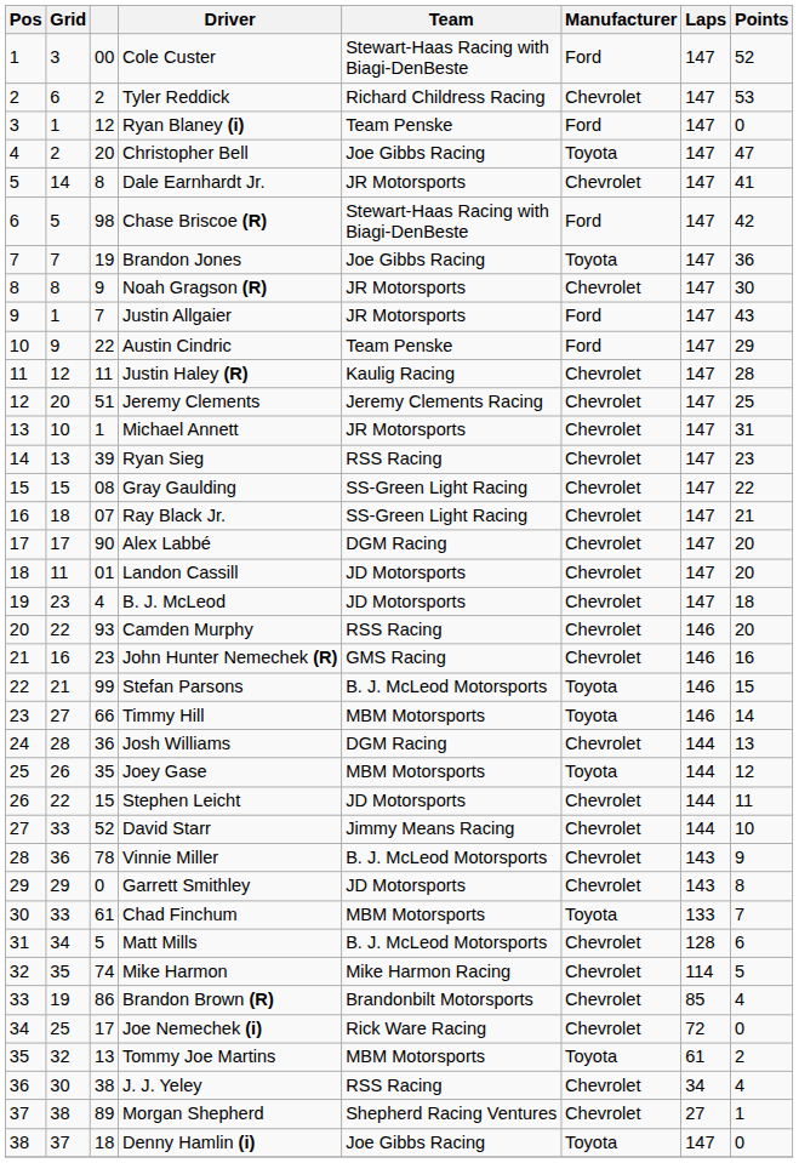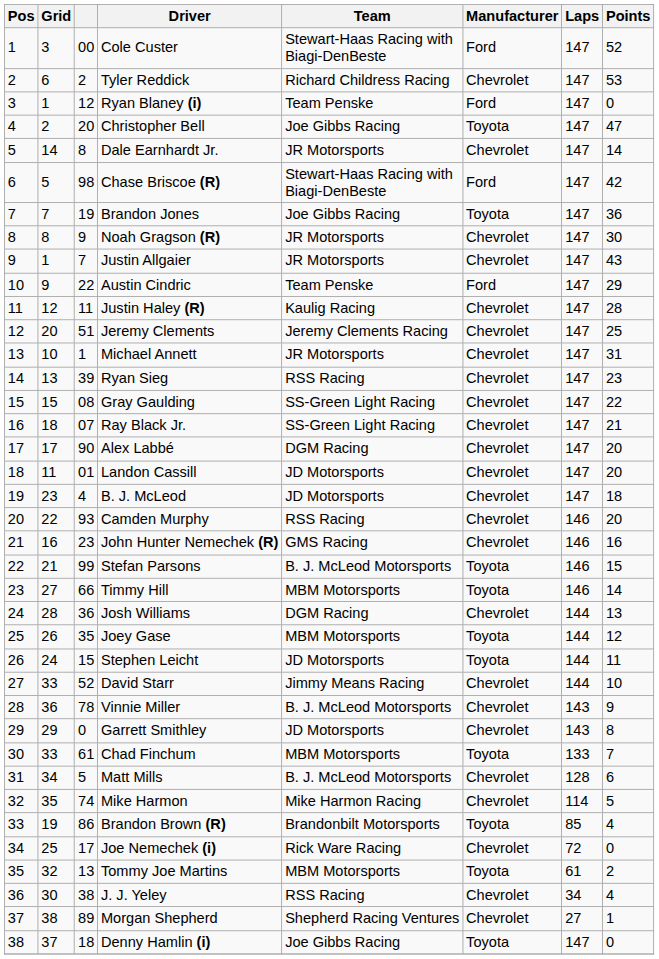Dale Earnhardt Jr. | Points: 41 -> 14
Justin Allgaier | Manufacturer: Ford -> Chevrolet
Stephen Leicht | Grid: 22 -> 24
Stephen Leicht | Manufacturer: Chevrolet -> Toyota
Brandon Brown (R) | Manufacturer: Chevrolet -> Toyota
